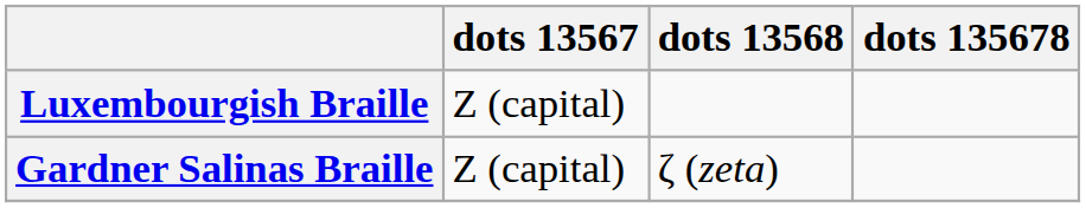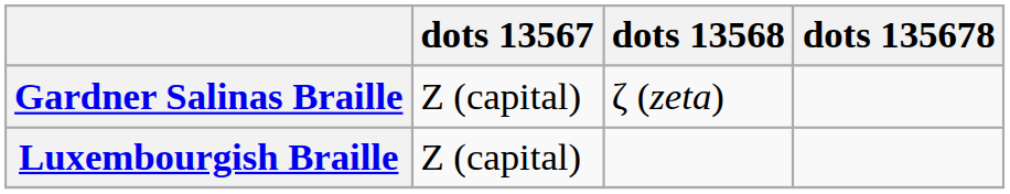rows swapped: Gardner Salinas Braille <-> Luxembourgish Braille
